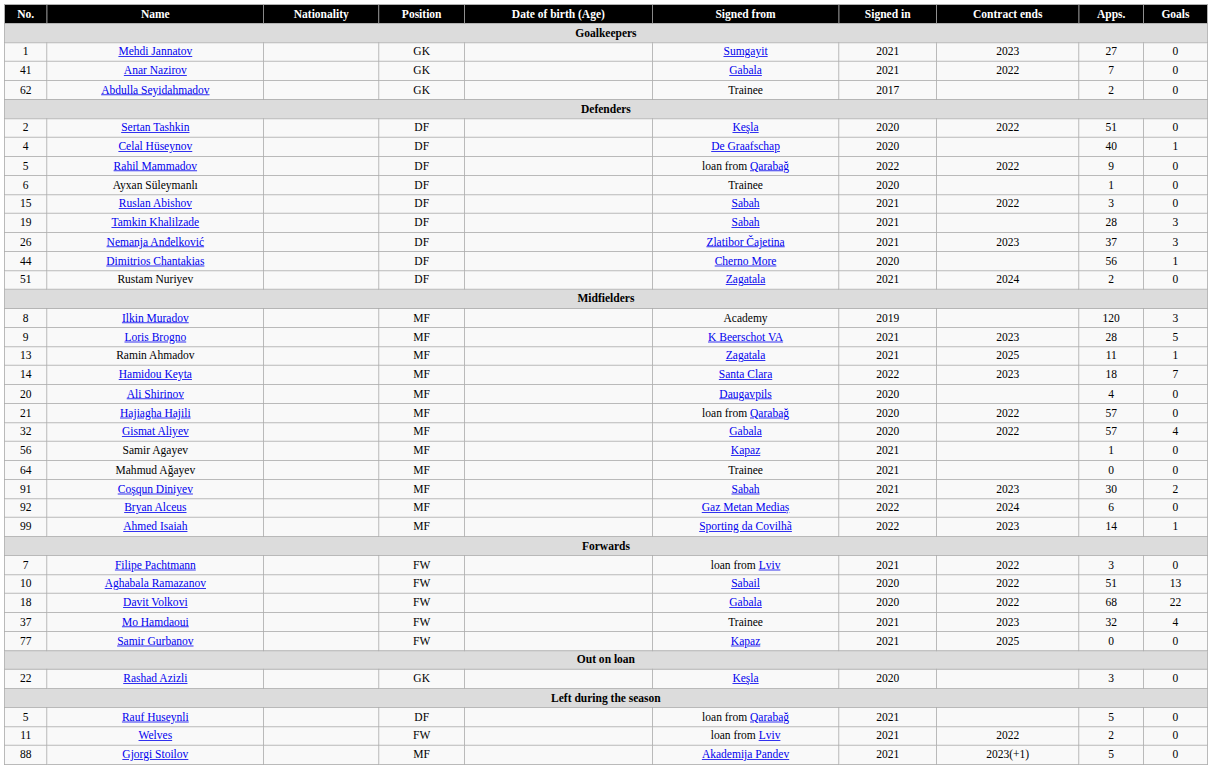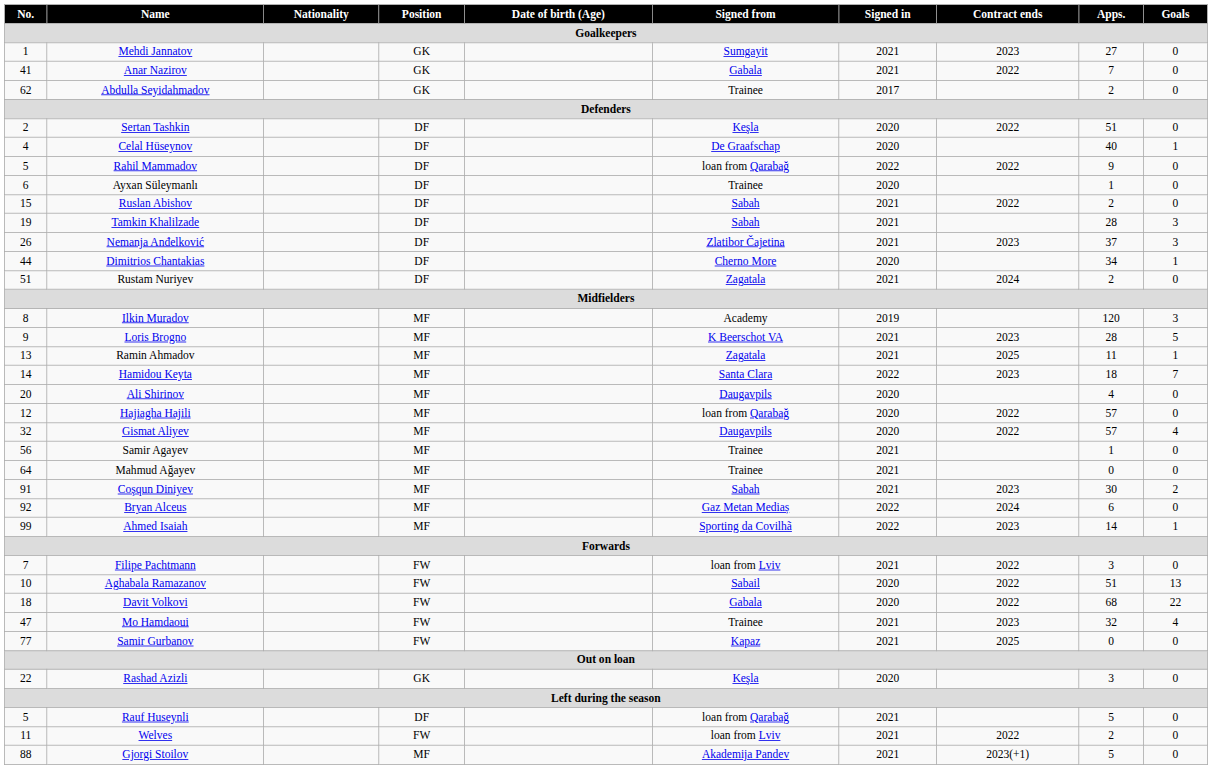Ruslan Abishov | Apps.: 3 -> 2
Dimitrios Chantakias | Apps.: 56 -> 34
Hajiagha Hajili | No.: 21 -> 12
Gismat Aliyev | Signed from: Gabala -> Daugavpils
Samir Agayev | Signed from: Kapaz -> Trainee
Mo Hamdaoui | No.: 37 -> 47
